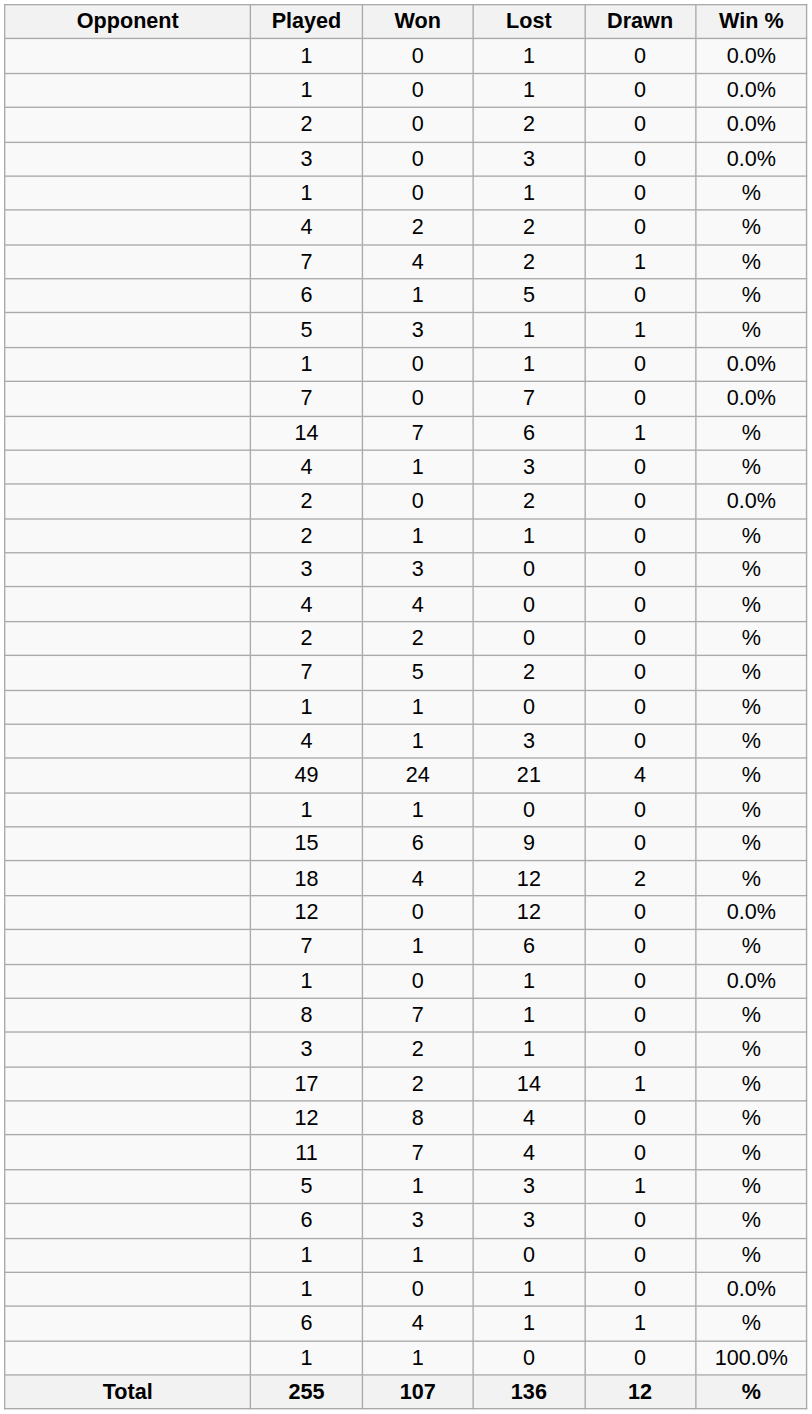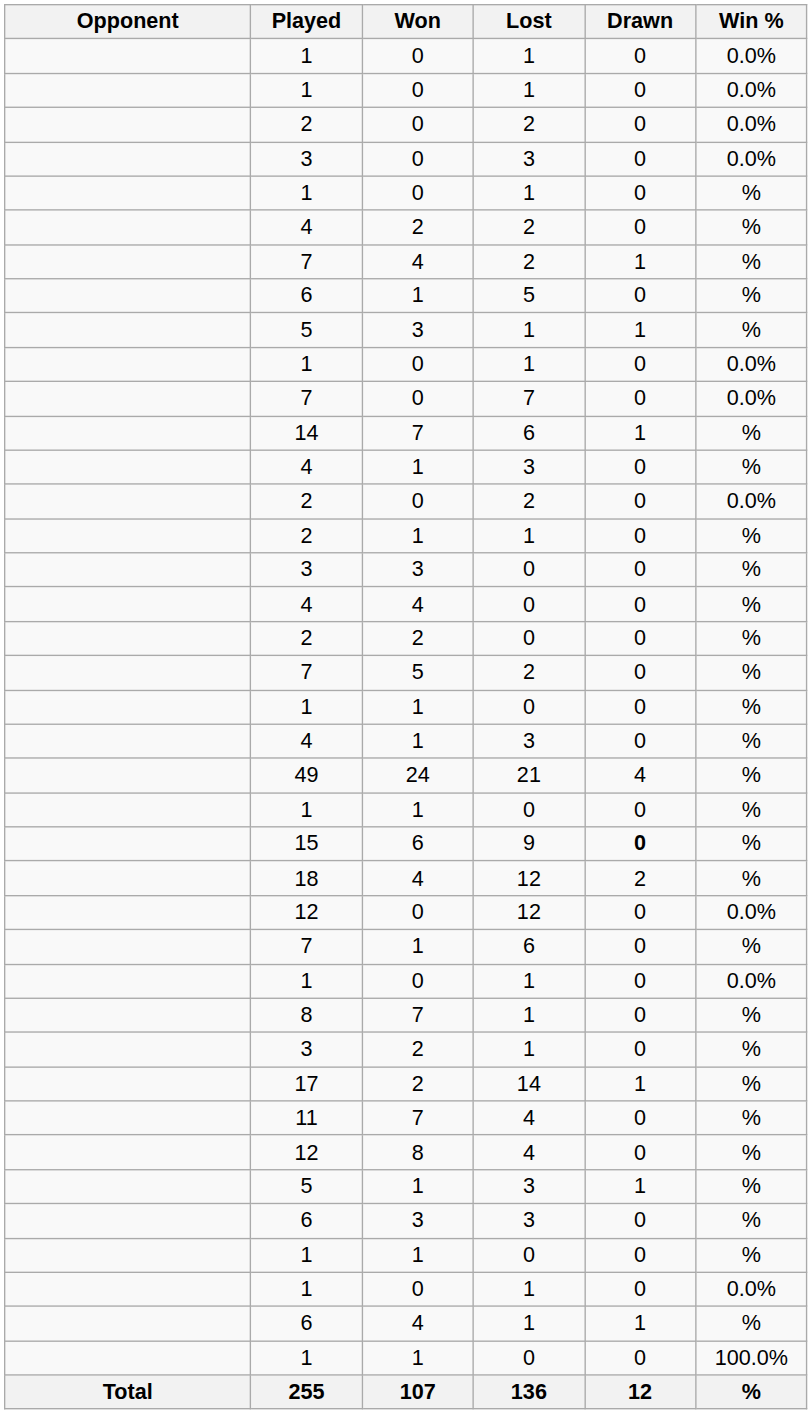15 | Drawn: normal -> bold
rows swapped: 12 / 8 <-> 11
